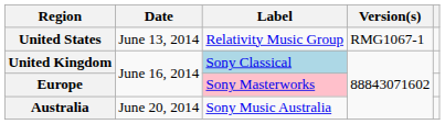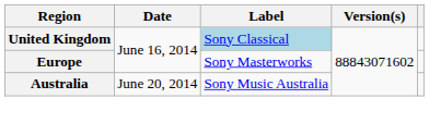- row: United States | June 13, 2014 | Relativity Music Group | RMG1067-1
Europe | Label: pink background -> no background
